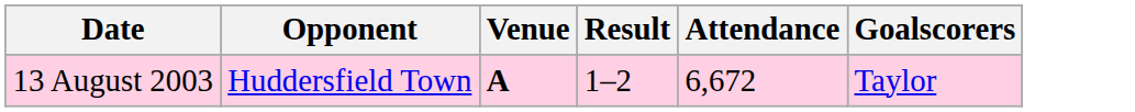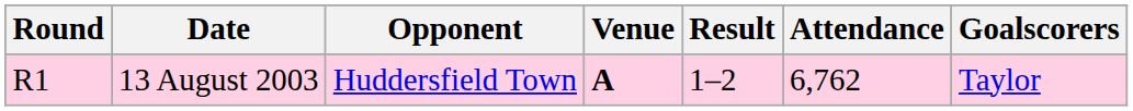+ column: Round | R1
13 August 2003 | Attendance: 6,672 -> 6,762
